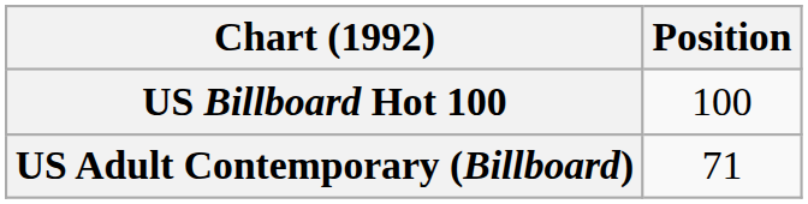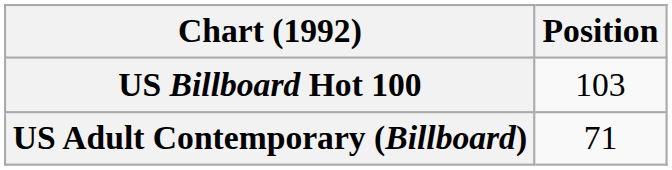US Billboard Hot 100 | Position: 100 -> 103
